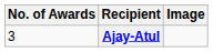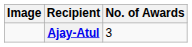columns swapped: Image <-> No. of Awards
